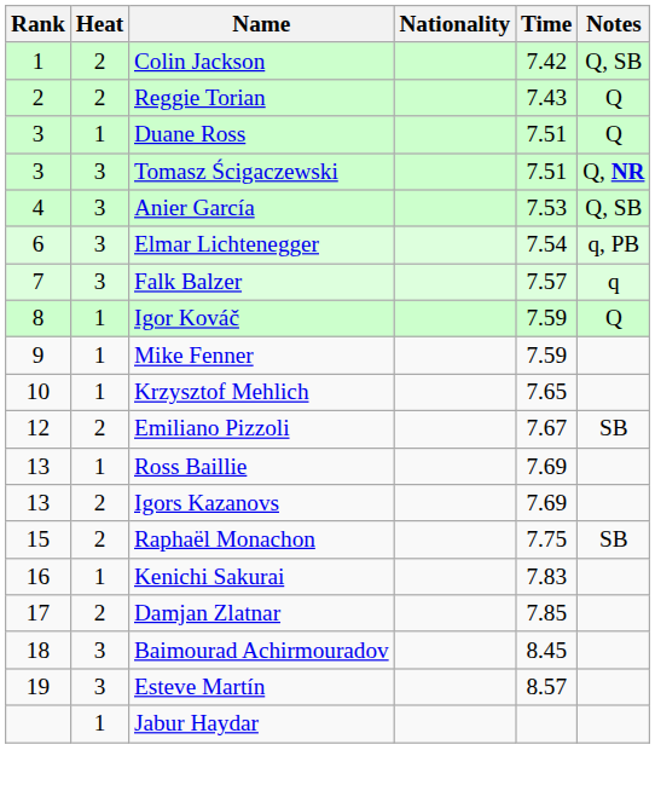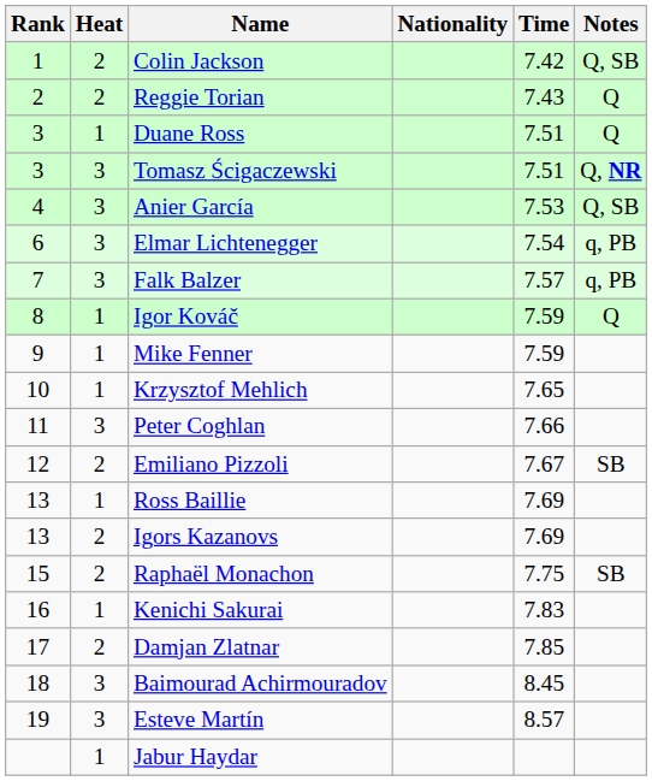Falk Balzer | Notes: q -> q, PB
+ row: 11 | 3 | Peter Coghlan | 7.66
